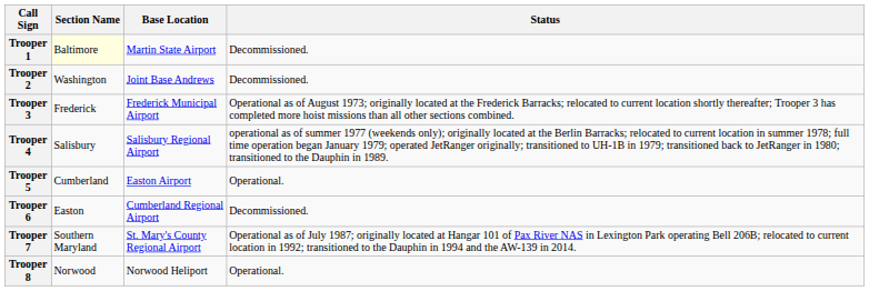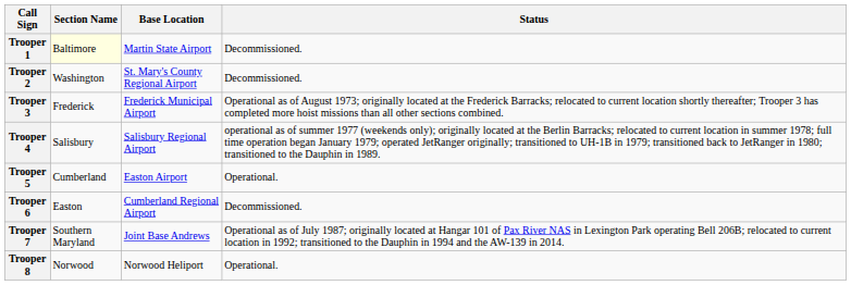Trooper 2 | Base Location: Joint Base Andrews -> St. Mary's County Regional Airport
Trooper 7 | Base Location: St. Mary's County Regional Airport -> Joint Base Andrews
